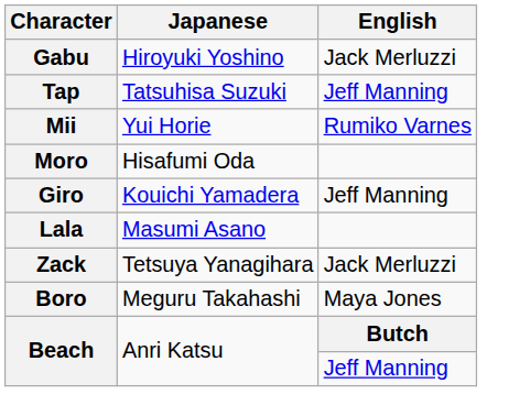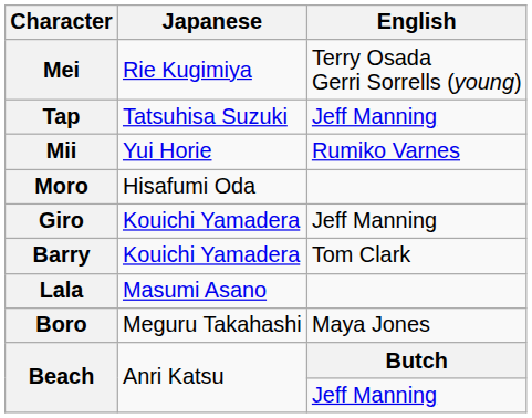+ row: Mei | Rie Kugimiya | Terry Osada Gerri Sorrells (young)
- row: Gabu | Hiroyuki Yoshino | Jack Merluzzi
+ row: Barry | Kouichi Yamadera | Tom Clark
- row: Zack | Tetsuya Yanagihara | Jack Merluzzi
